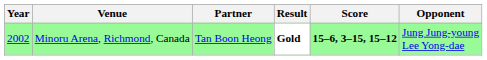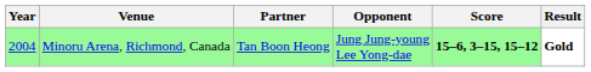columns swapped: Opponent <-> Result
Minoru Arena, Richmond, Canada | Year: 2002 -> 2004
